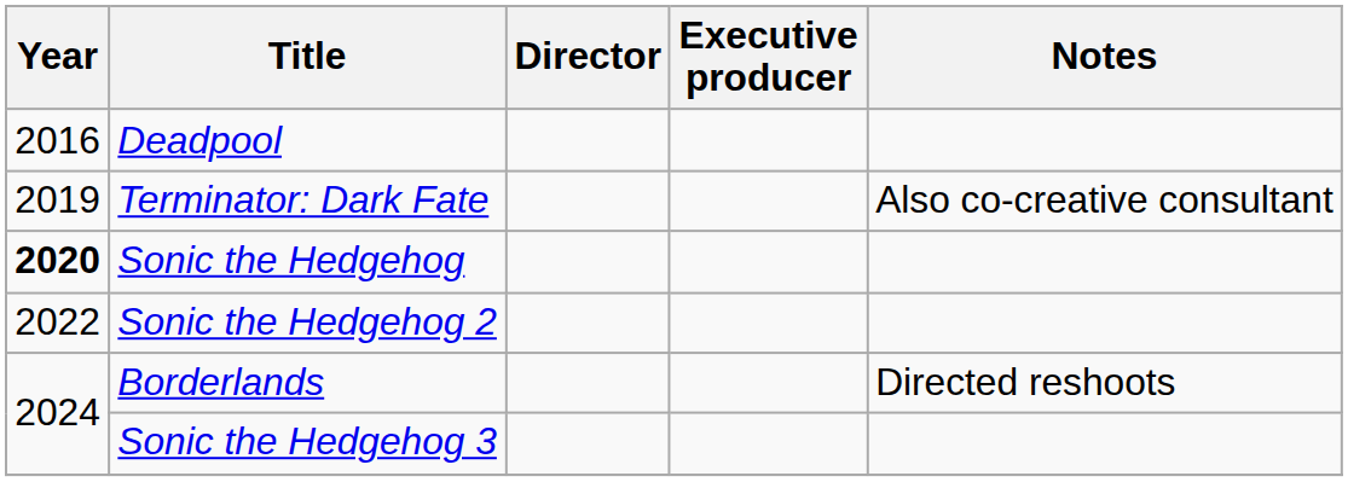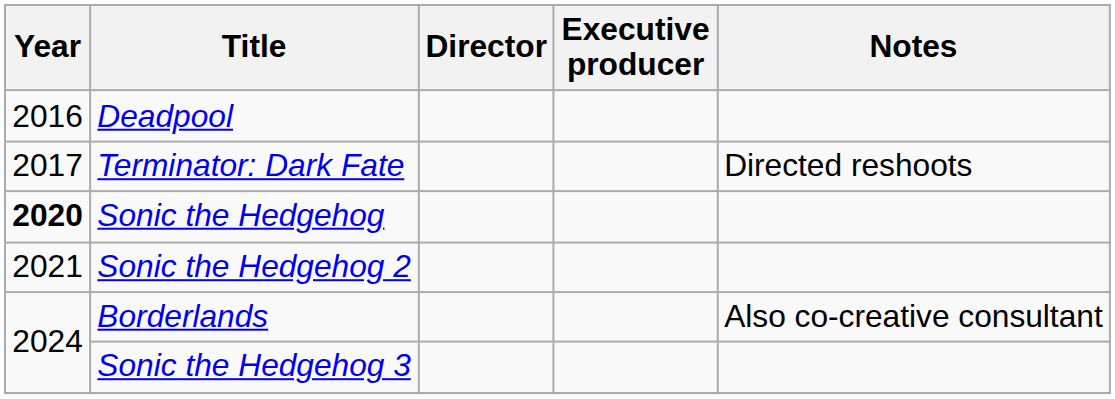Terminator: Dark Fate | Year: 2019 -> 2017
Terminator: Dark Fate | Notes: Also co-creative consultant -> Directed reshoots
Sonic the Hedgehog 2 | Year: 2022 -> 2021
Borderlands | Notes: Directed reshoots -> Also co-creative consultant
